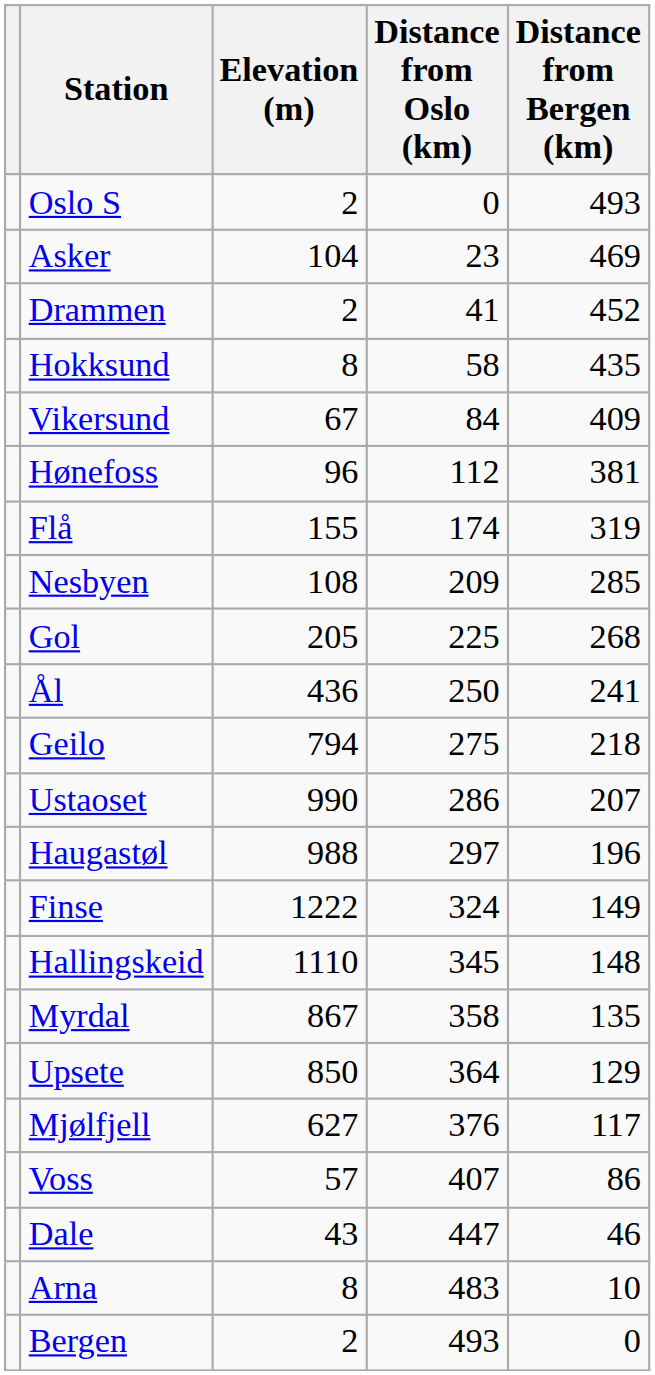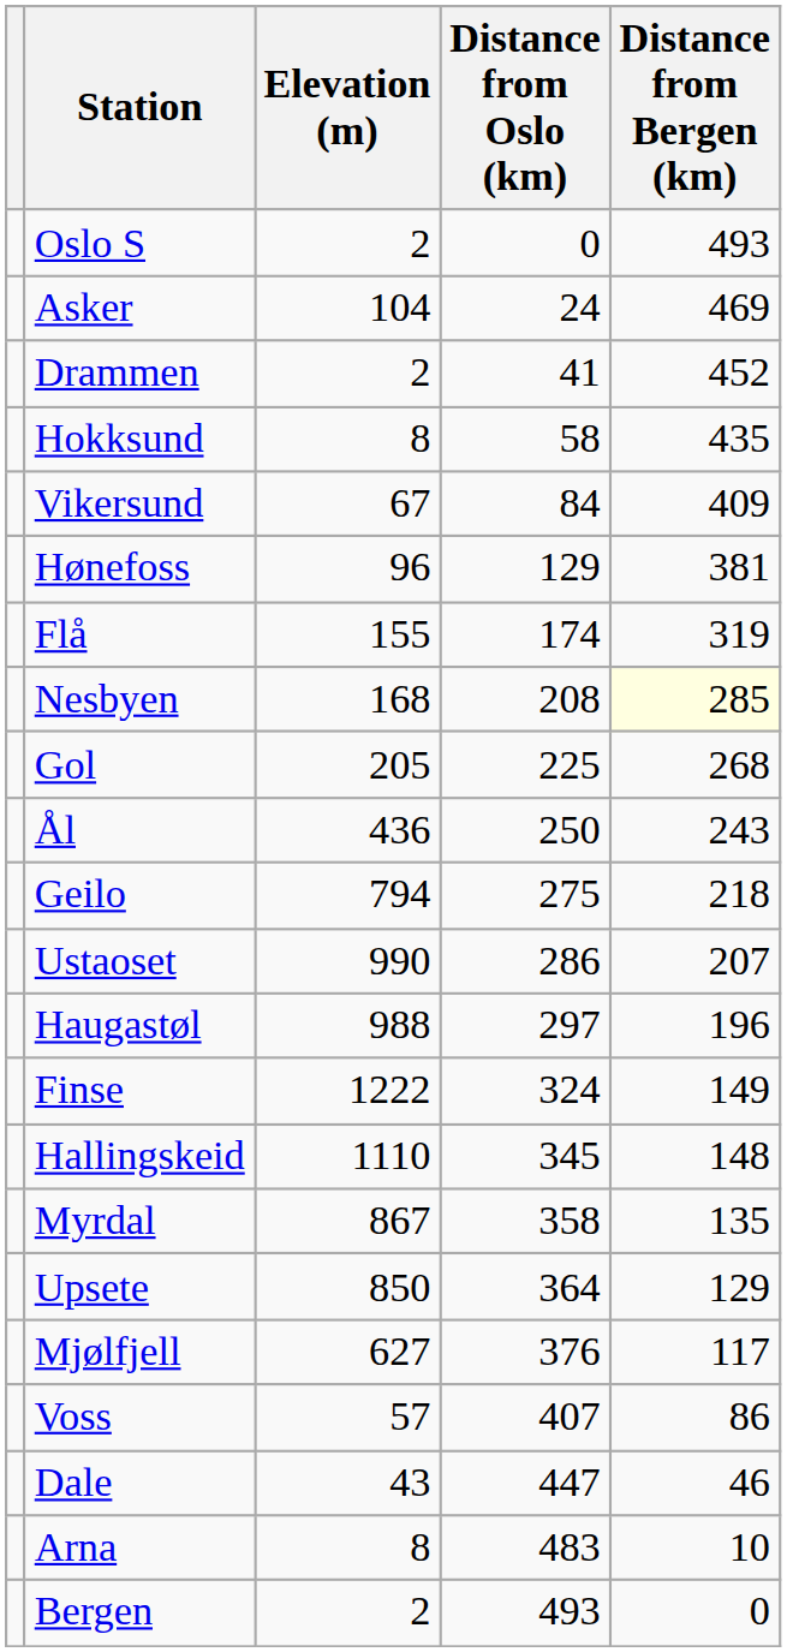Asker | Distance from Oslo (km): 23 -> 24
Hønefoss | Distance from Oslo (km): 112 -> 129
Nesbyen | Elevation (m): 108 -> 168
Nesbyen | Distance from Oslo (km): 209 -> 208
Nesbyen | Distance from Bergen (km): no background -> lightyellow background
Ål | Distance from Bergen (km): 241 -> 243
